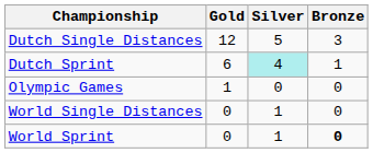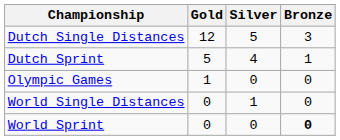Dutch Sprint | Gold: 6 -> 5
Dutch Sprint | Silver: paleturquoise background -> no background
World Sprint | Silver: 1 -> 0
